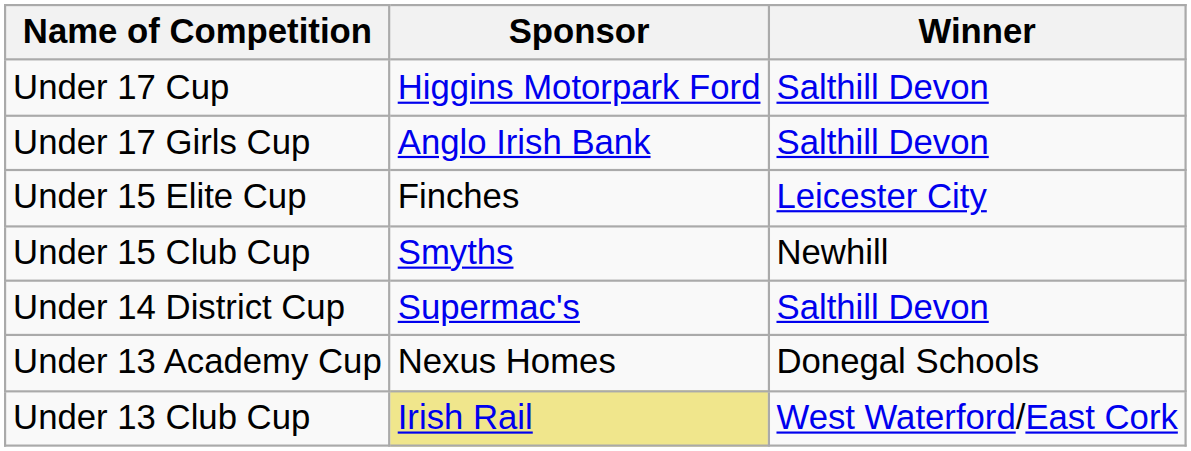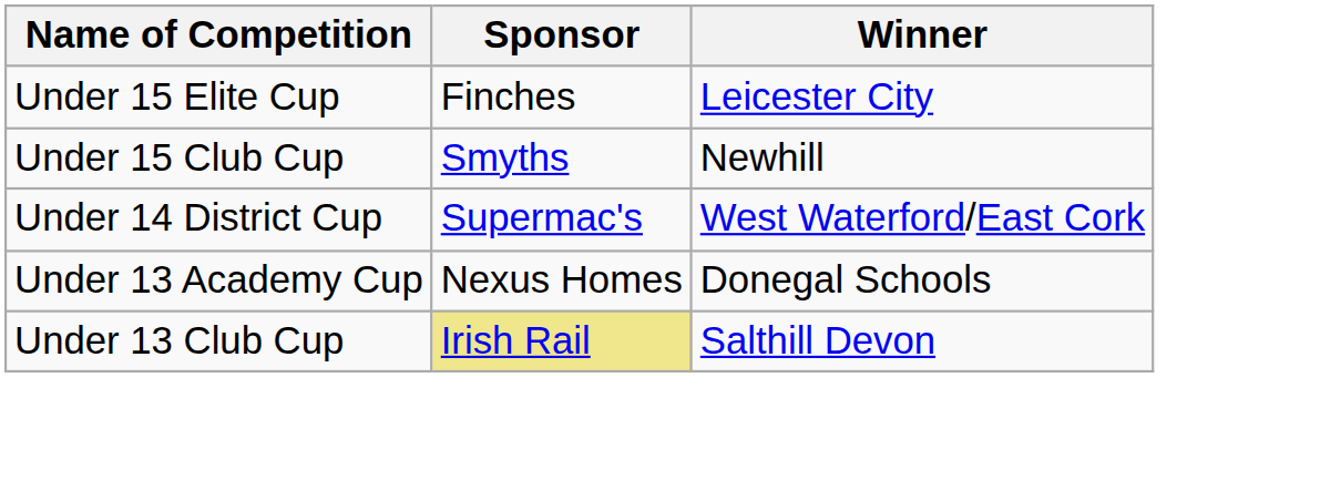- row: Under 17 Cup | Higgins Motorpark Ford | Salthill Devon
- row: Under 17 Girls Cup | Anglo Irish Bank | Salthill Devon
Under 14 District Cup | Winner: Salthill Devon -> West Waterford/East Cork
Under 13 Club Cup | Winner: West Waterford/East Cork -> Salthill Devon
